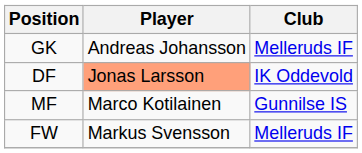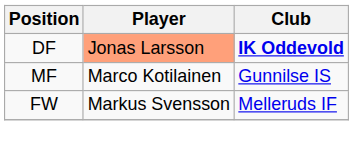- row: GK | Andreas Johansson | Melleruds IF
DF | Club: normal -> bold
